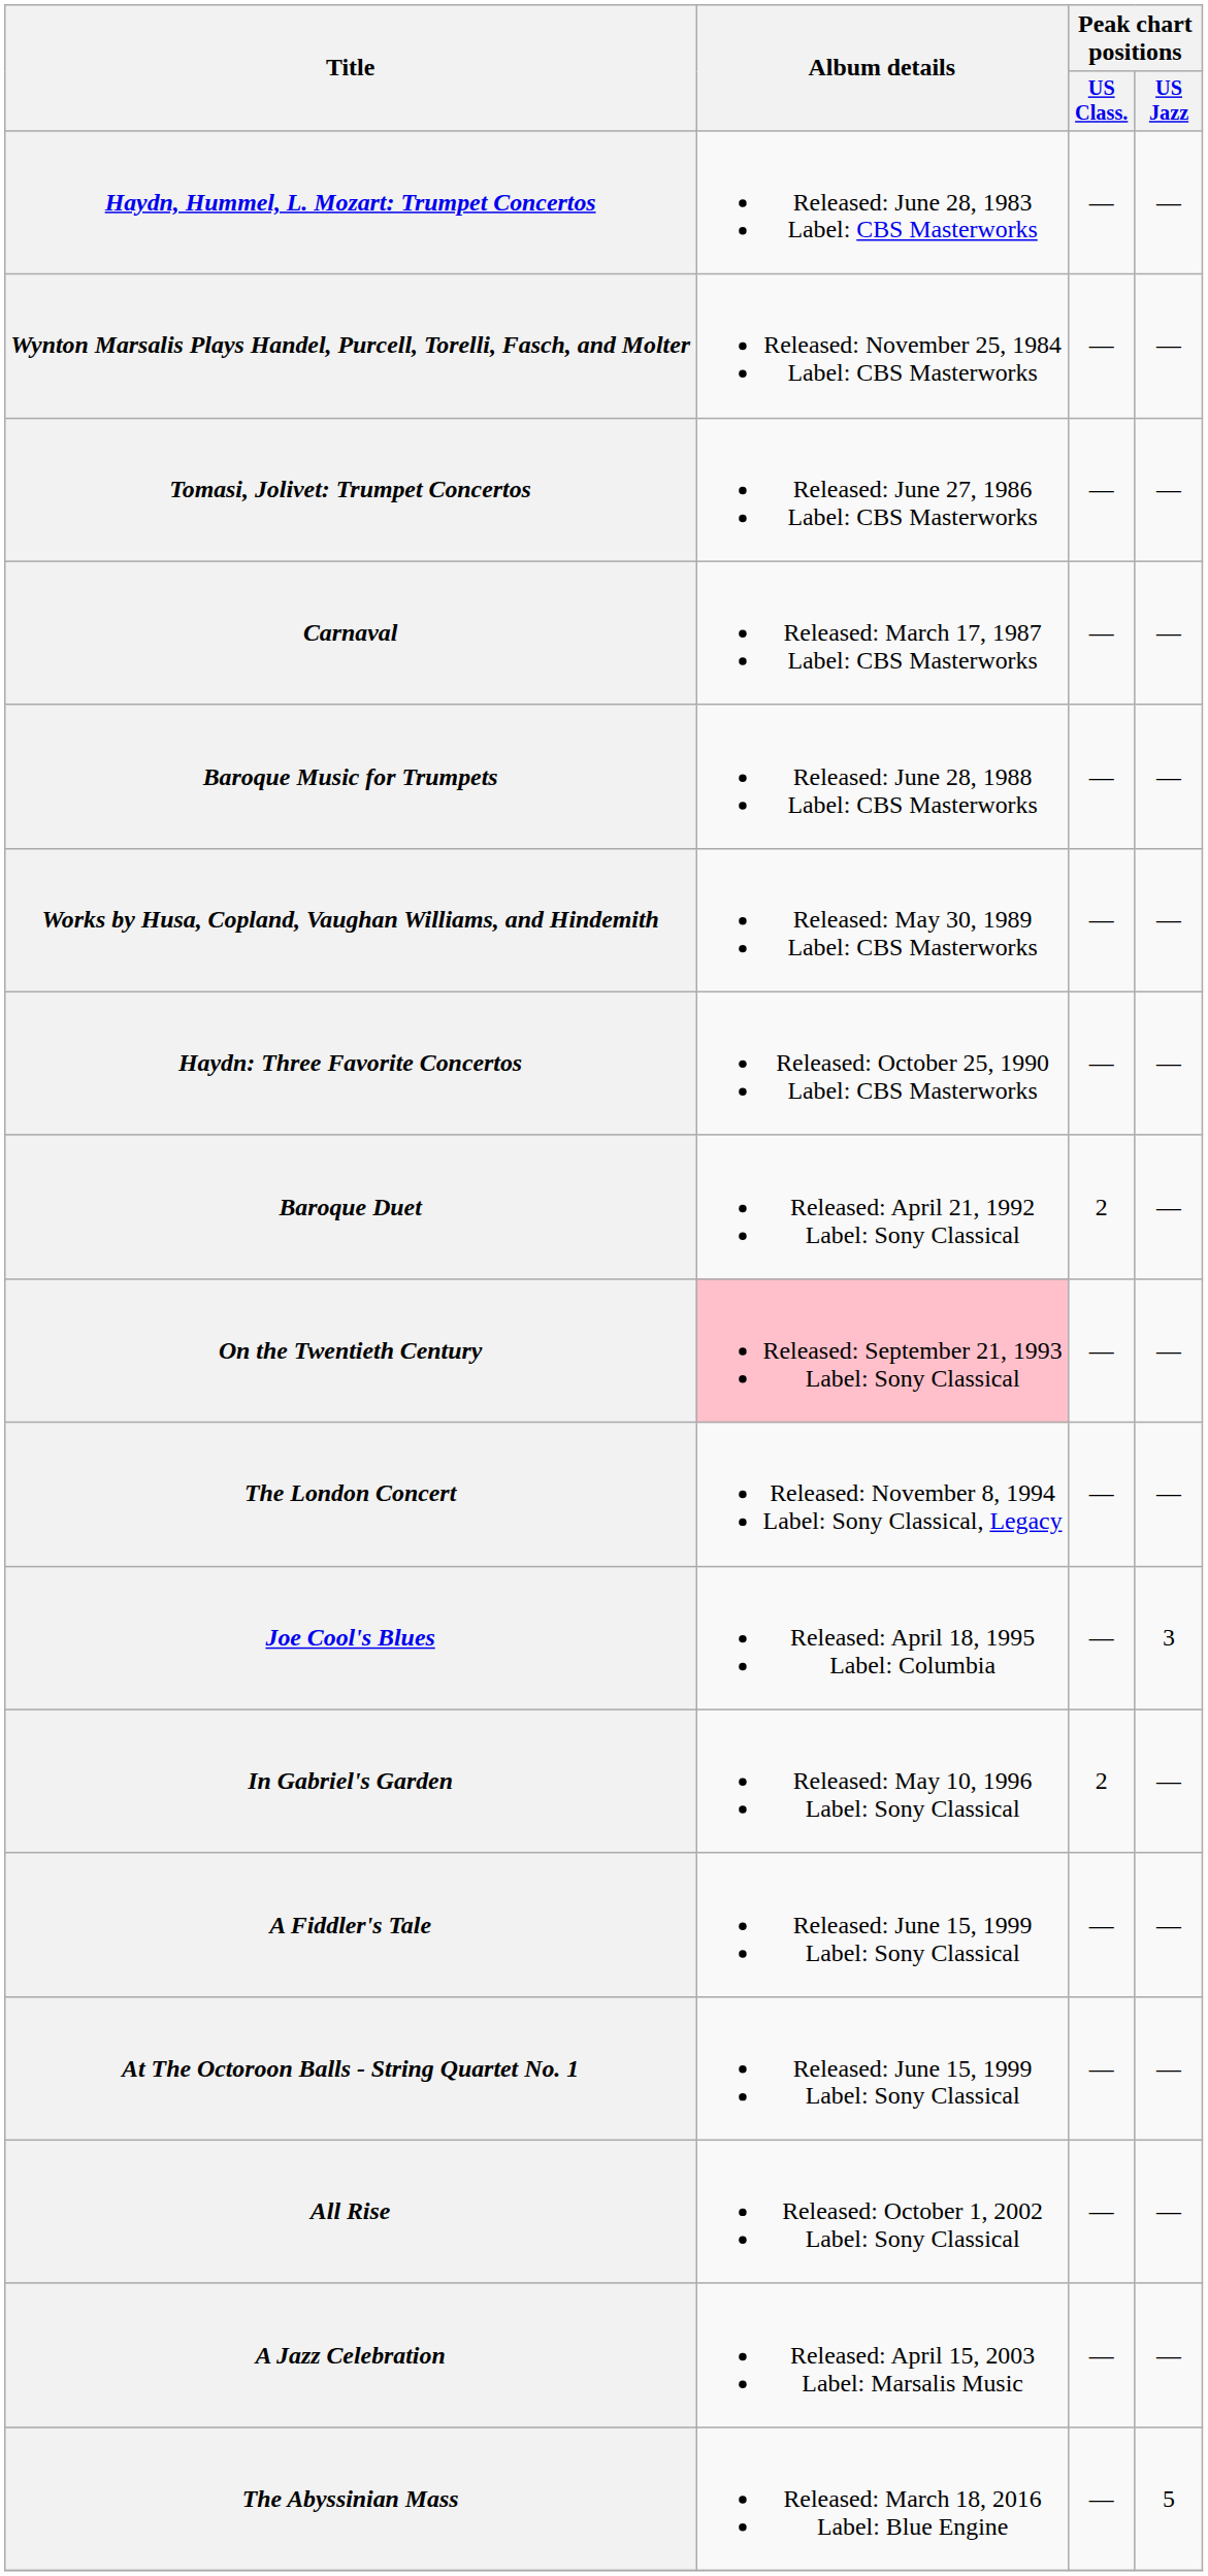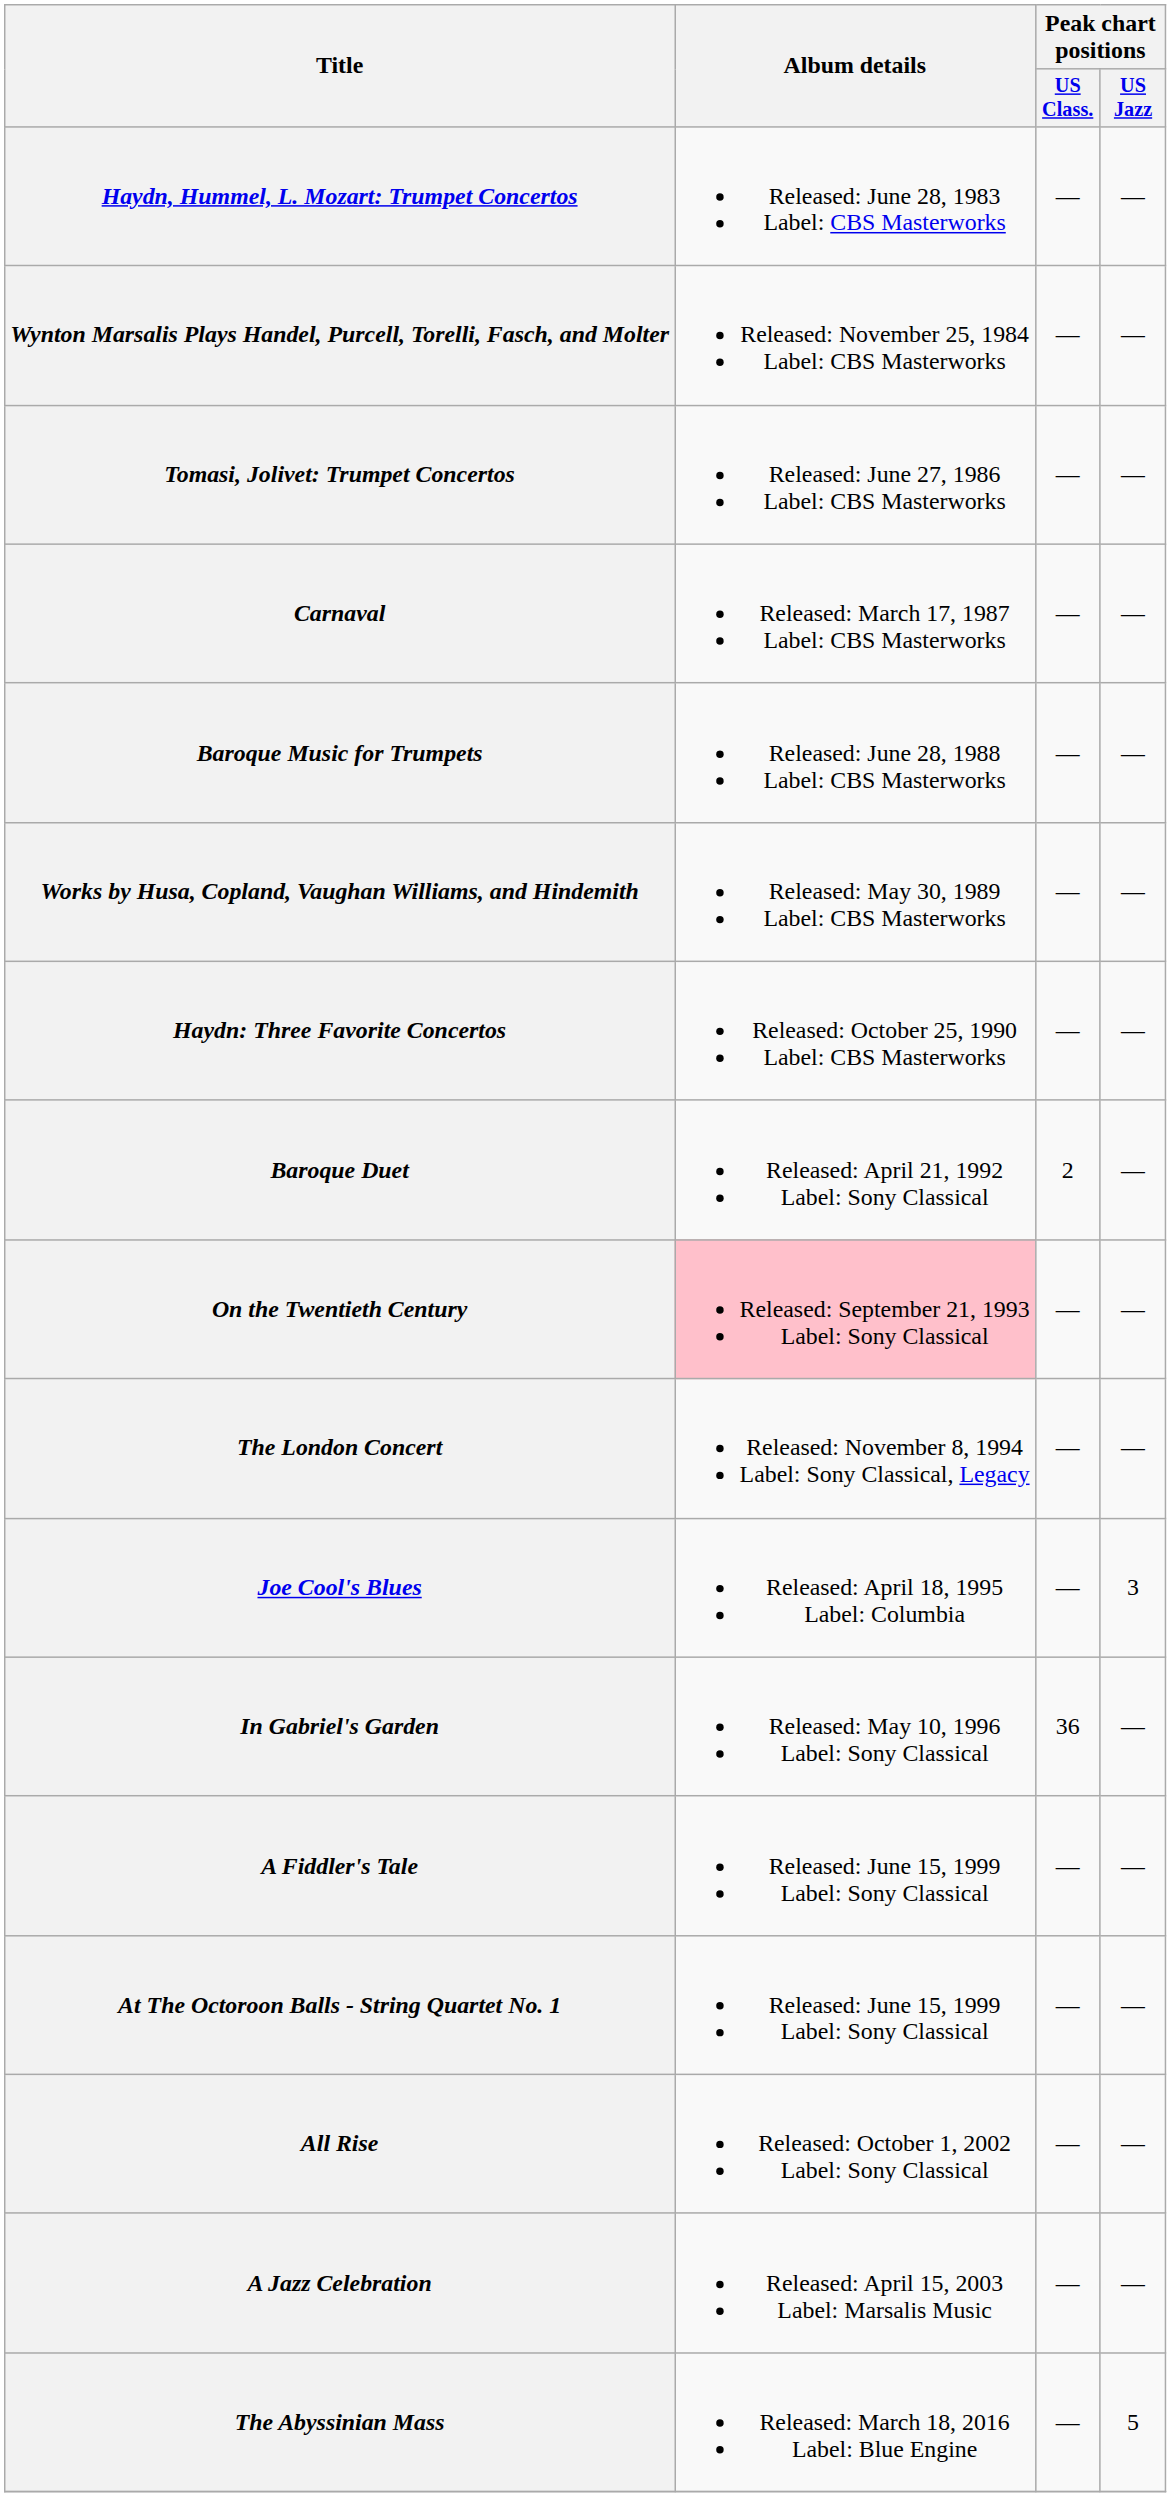In Gabriel's Garden | Peak chart positions / US Class.: 2 -> 36
